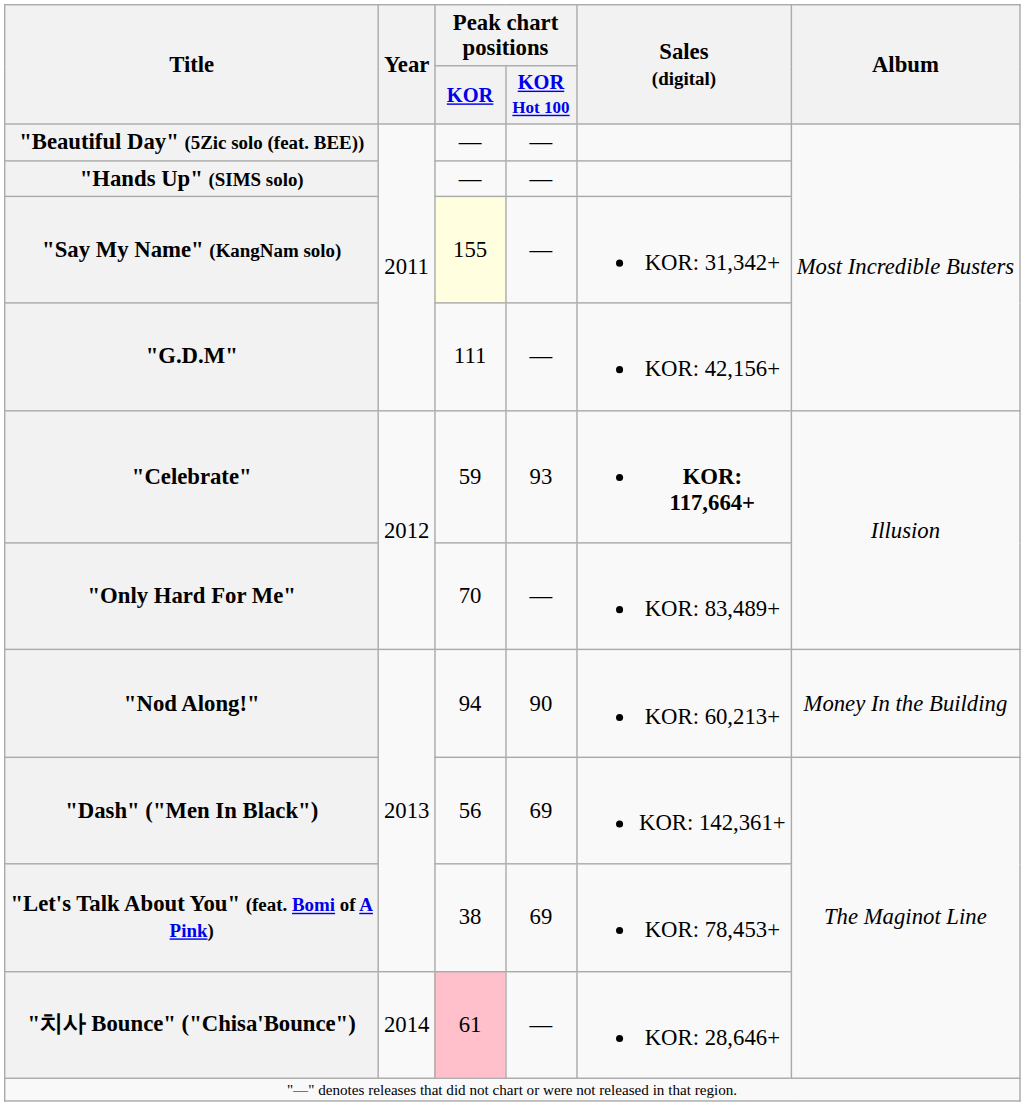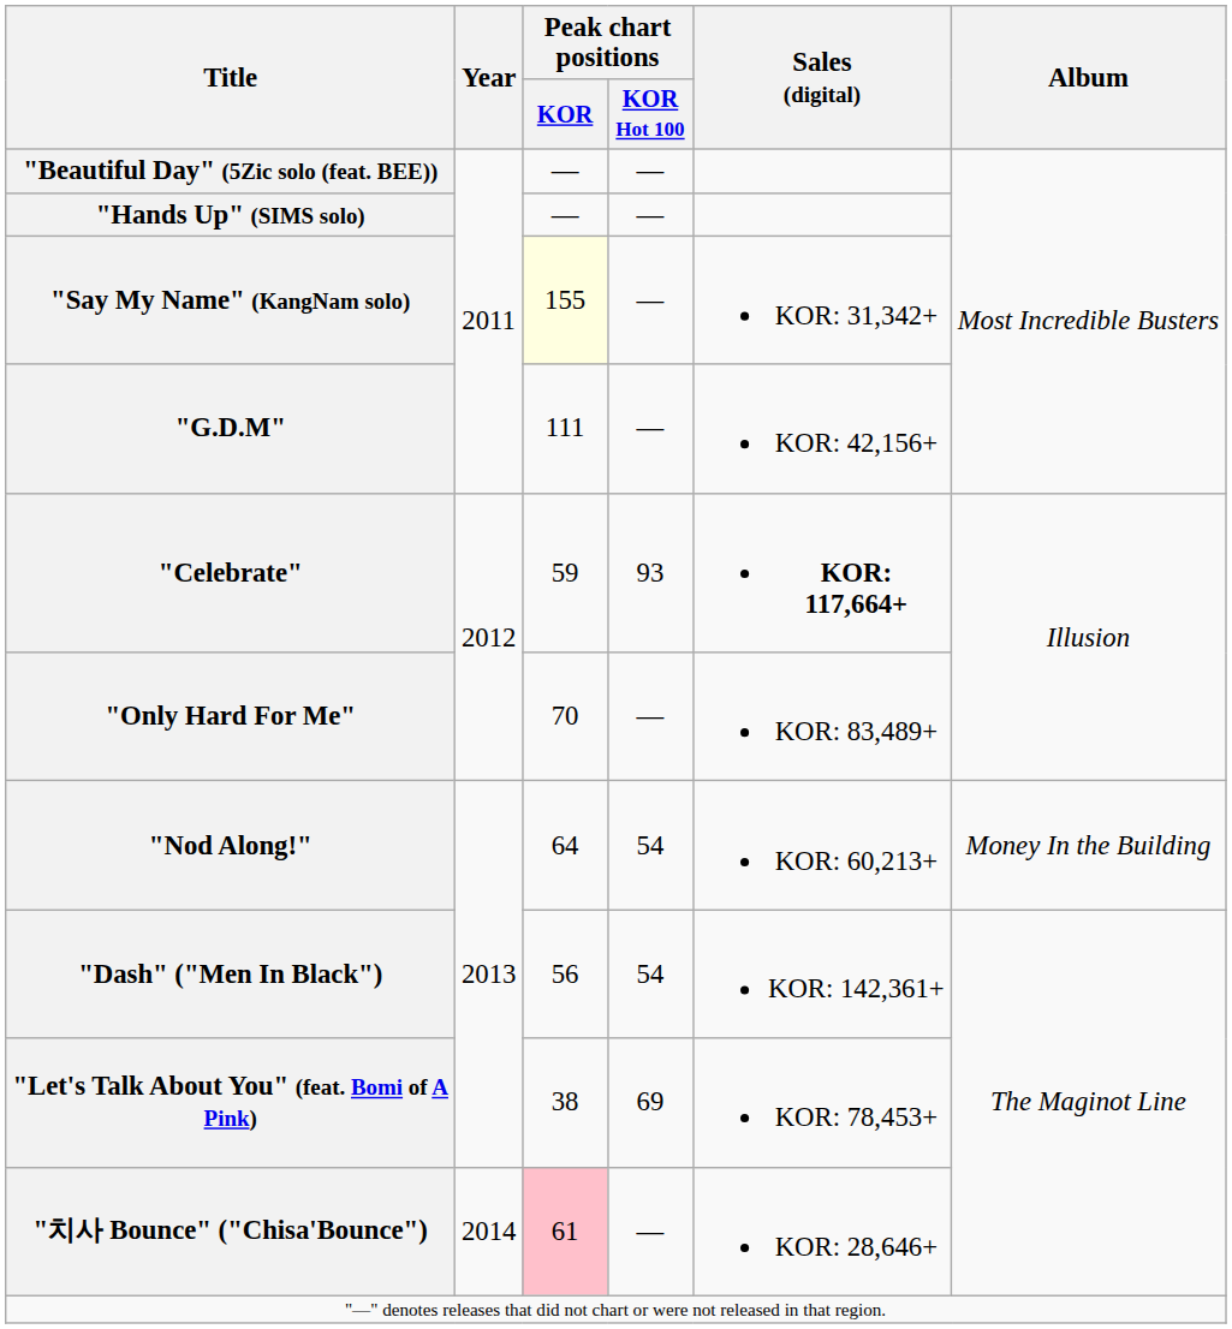"Nod Along!" | Peak chart positions / KOR: 94 -> 64
"Nod Along!" | Peak chart positions / KOR Hot 100: 90 -> 54
"Dash" ("Men In Black") | Peak chart positions / KOR Hot 100: 69 -> 54
